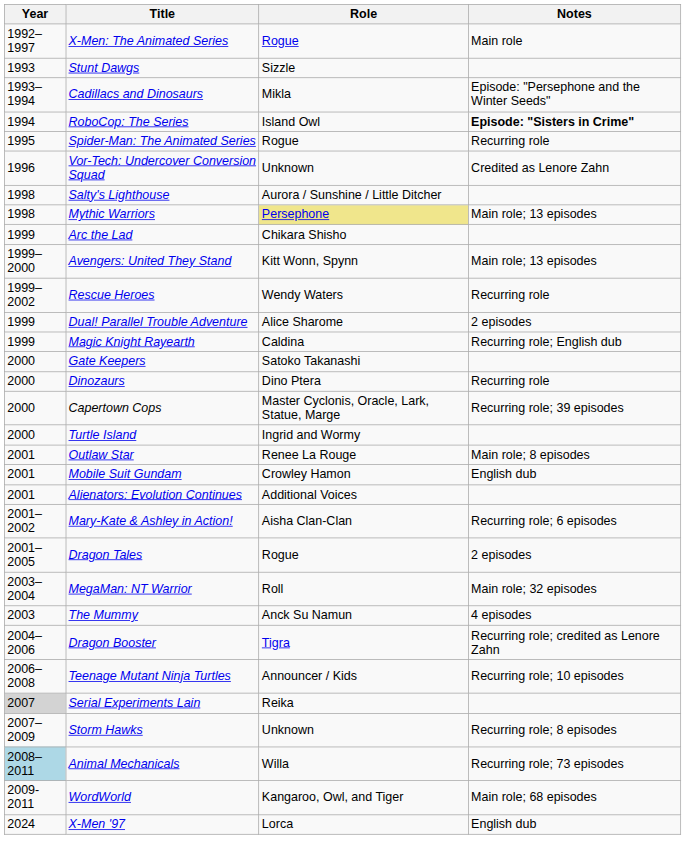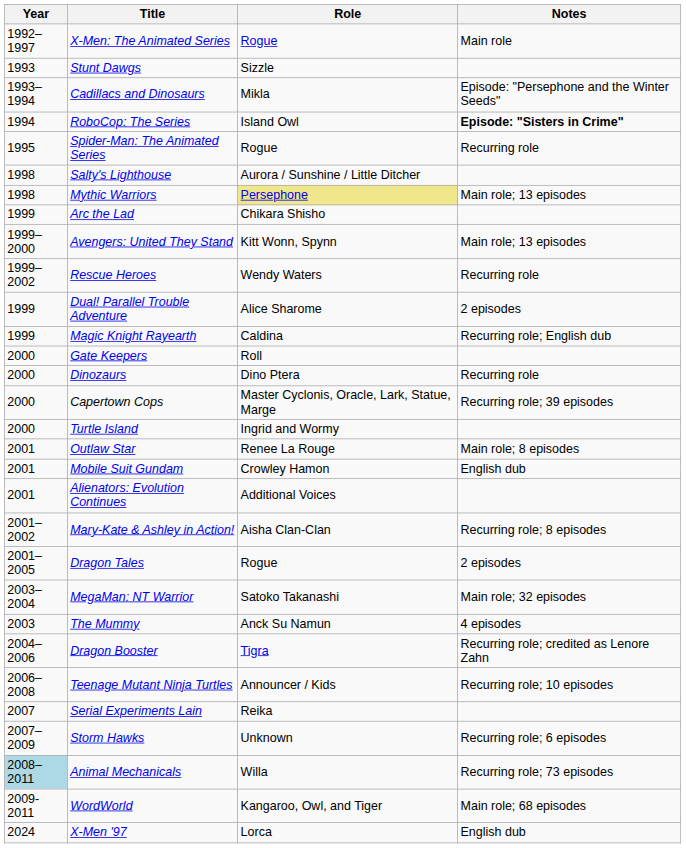- row: 1996 | Vor-Tech: Undercover Conversion Squad | Unknown | Credited as Lenore Zahn
Gate Keepers | Role: Satoko Takanashi -> Roll
Mary-Kate & Ashley in Action! | Notes: Recurring role; 6 episodes -> Recurring role; 8 episodes
MegaMan: NT Warrior | Role: Roll -> Satoko Takanashi
Serial Experiments Lain | Year: lightgrey background -> no background
Storm Hawks | Notes: Recurring role; 8 episodes -> Recurring role; 6 episodes
